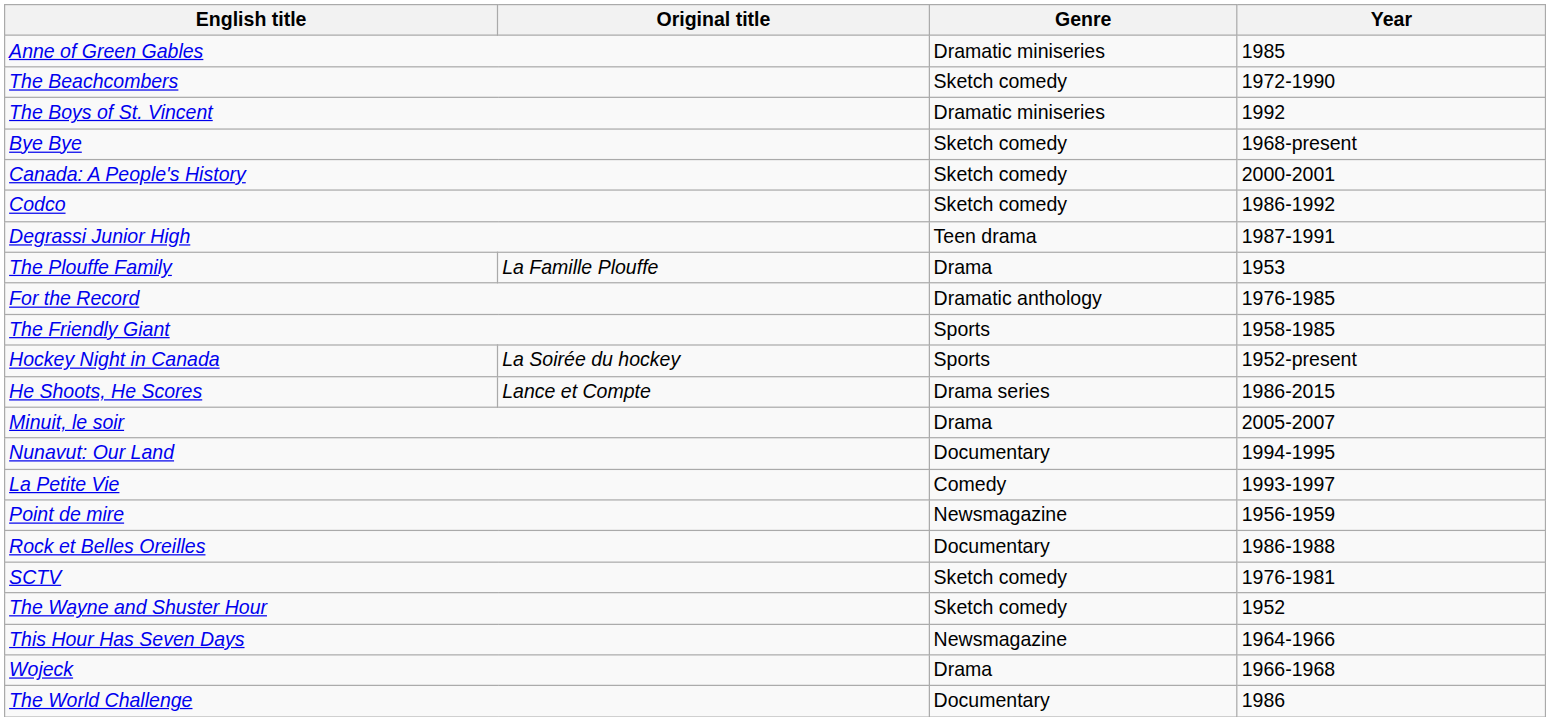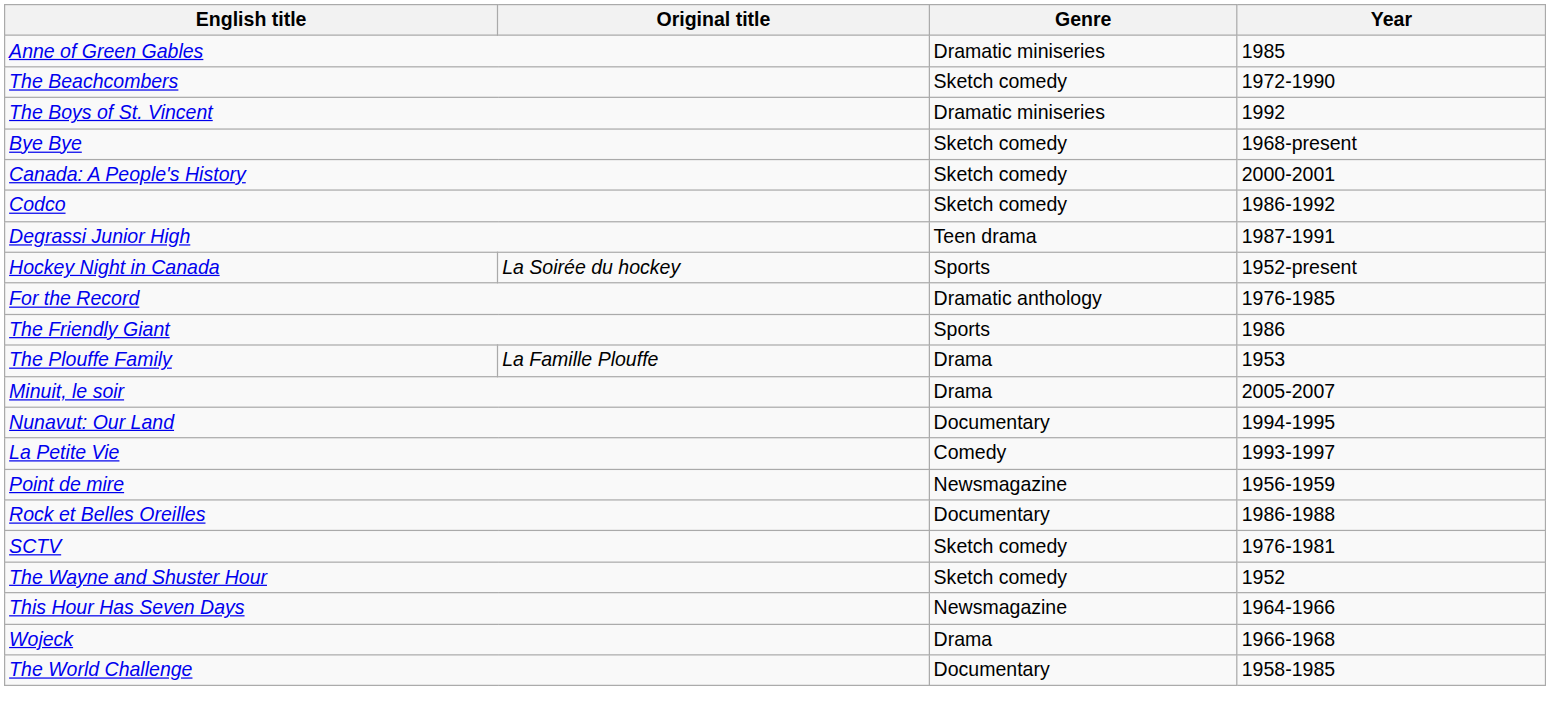rows swapped: The Plouffe Family <-> Hockey Night in Canada
The Friendly Giant | Year: 1958-1985 -> 1986
- row: He Shoots, He Scores | Lance et Compte | Drama series | 1986-2015
The World Challenge | Year: 1986 -> 1958-1985
